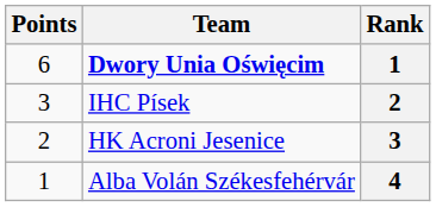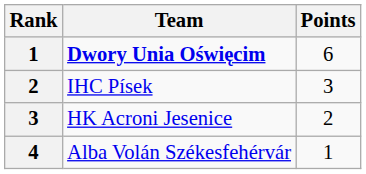columns swapped: Rank <-> Points
